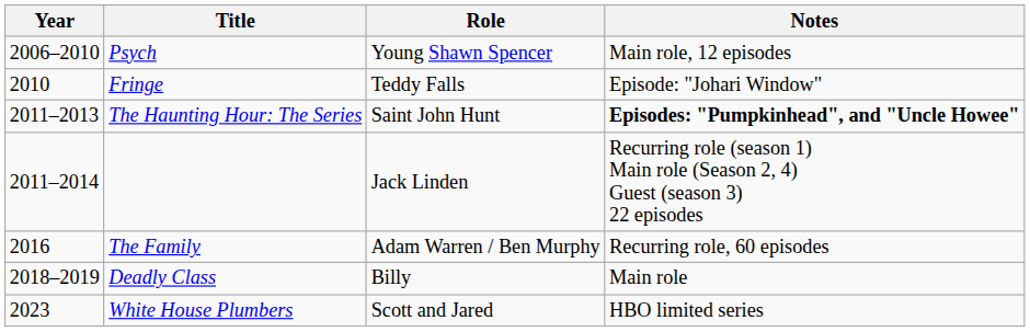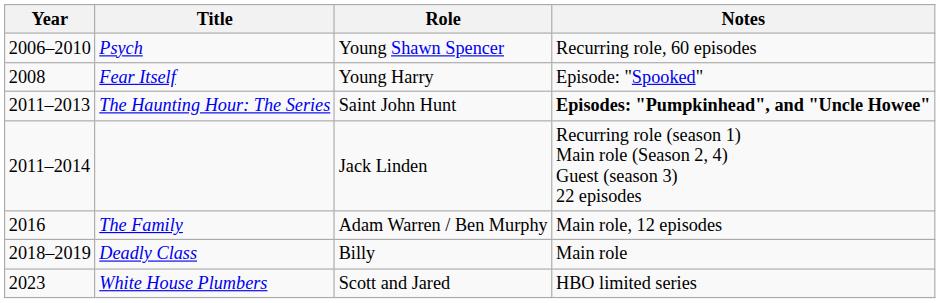Psych | Notes: Main role, 12 episodes -> Recurring role, 60 episodes
+ row: 2008 | Fear Itself | Young Harry | Episode: "Spooked"
- row: 2010 | Fringe | Teddy Falls | Episode: "Johari Window"
The Family | Notes: Recurring role, 60 episodes -> Main role, 12 episodes
